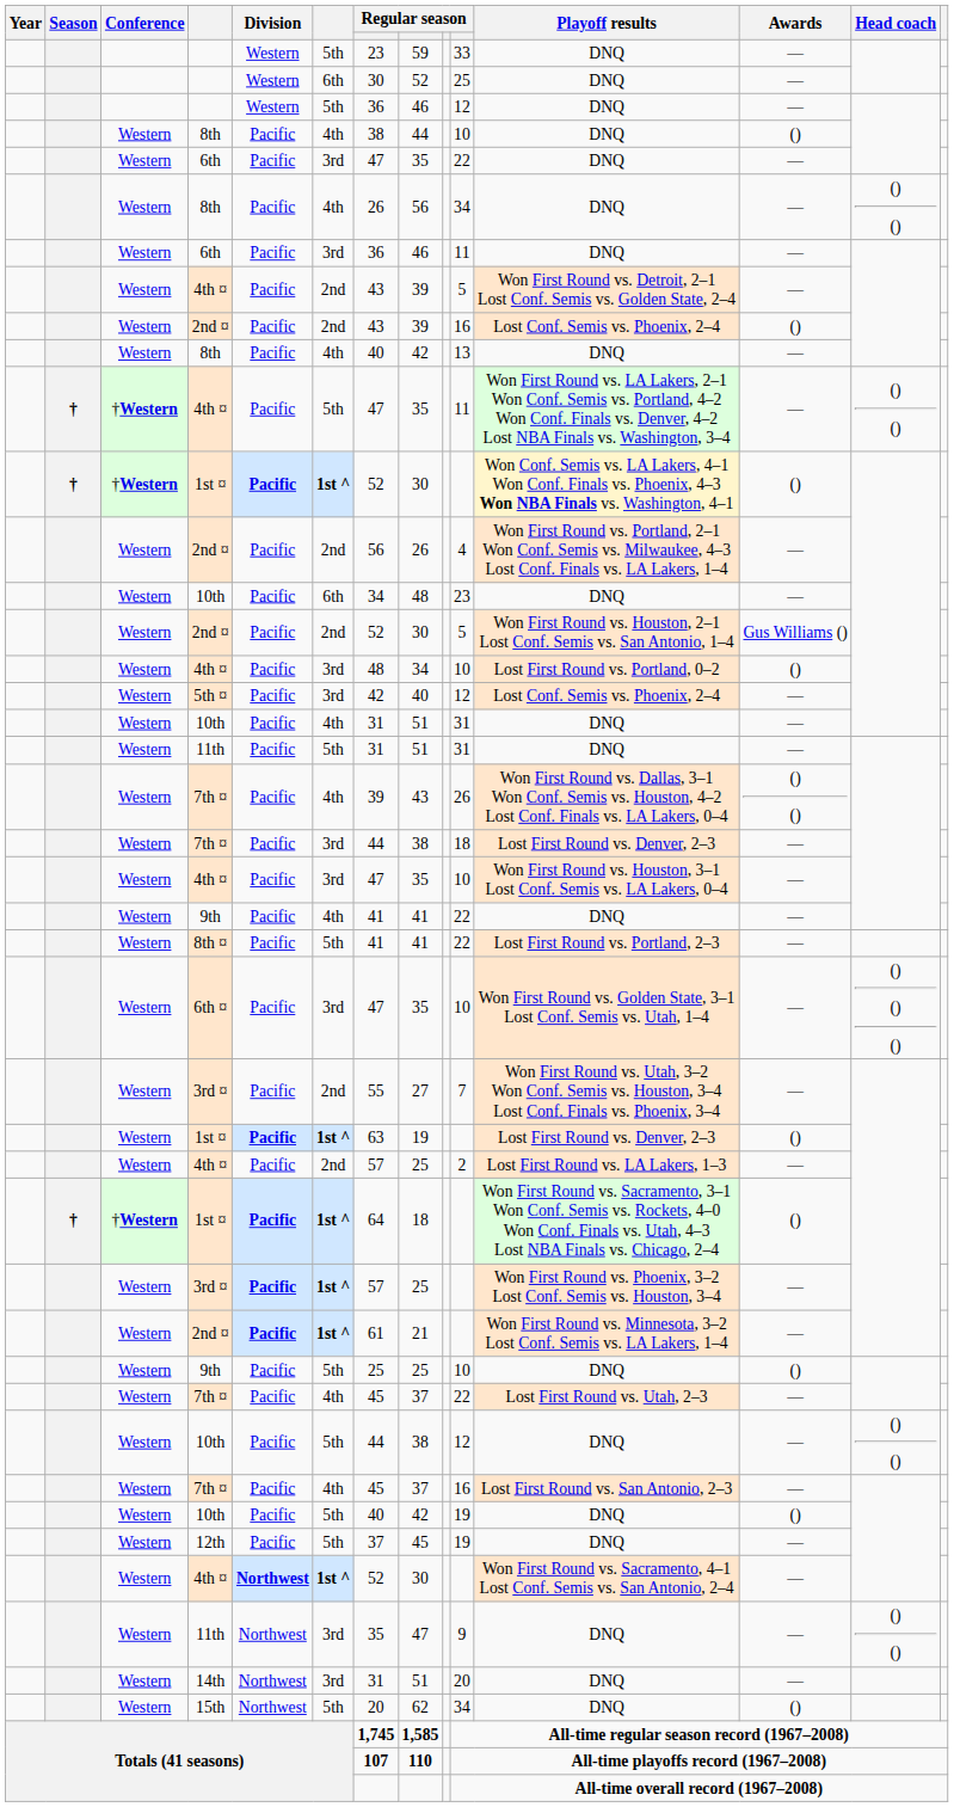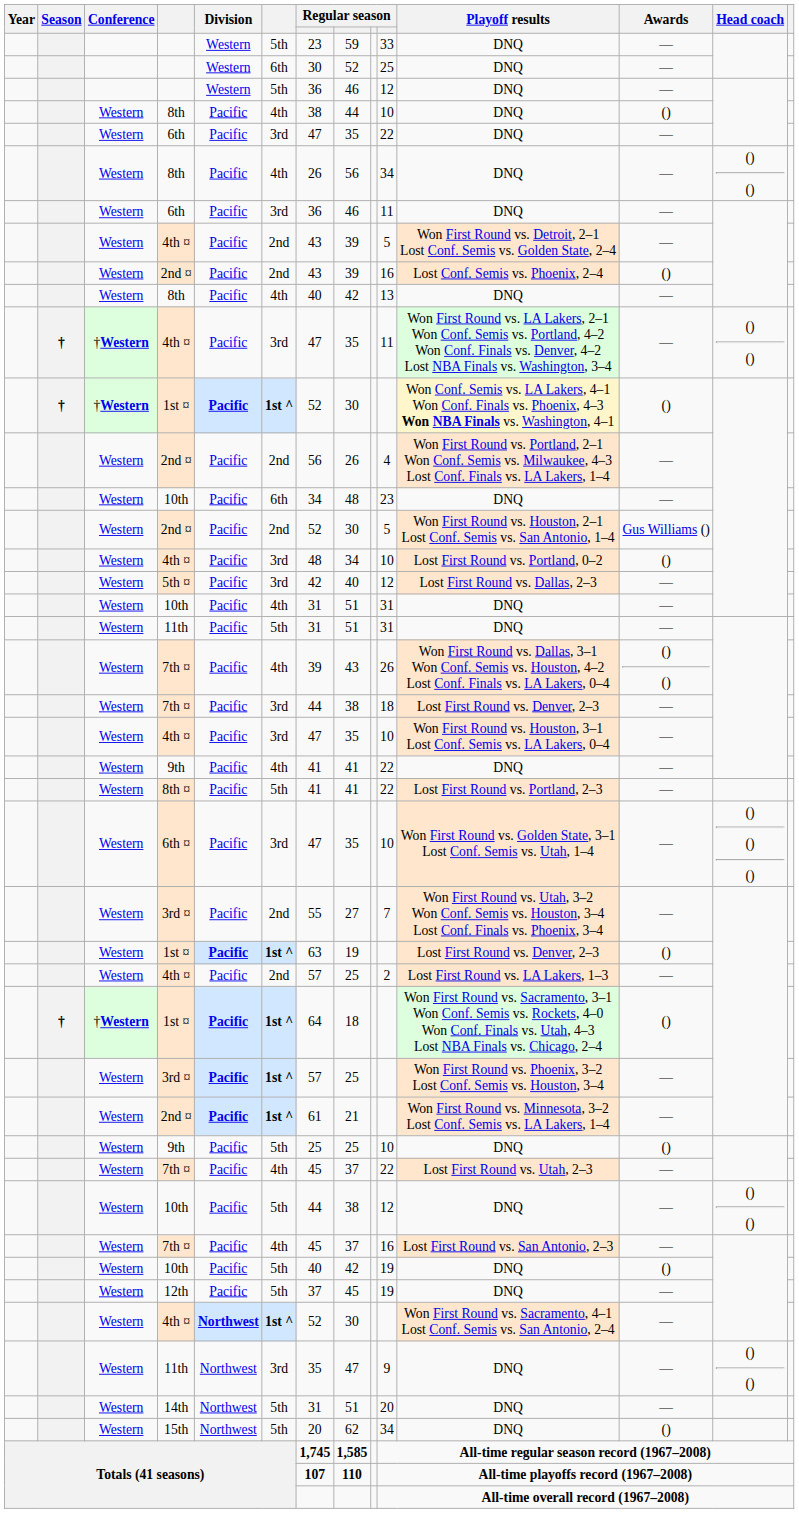†Western / 4th ¤ | column 6: 5th -> 3rd
5th ¤ | Playoff results: Lost Conf. Semis vs. Phoenix, 2–4 -> Lost First Round vs. Dallas, 2–3
14th | column 6: 3rd -> 5th
